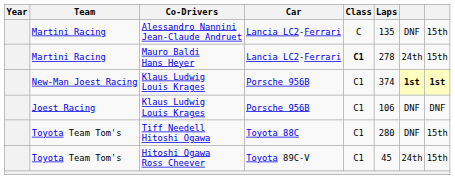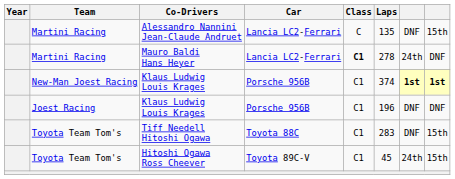Mauro Baldi Hans Heyer | column 8: 15th -> DNF
Joest Racing / Klaus Ludwig Louis Krages | Laps: 106 -> 196
Tiff Needell Hitoshi Ogawa | Laps: 280 -> 283
